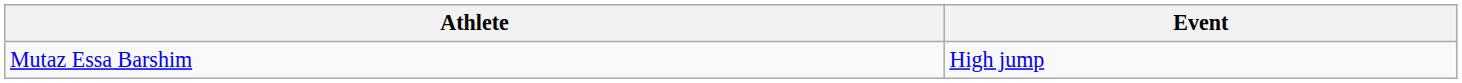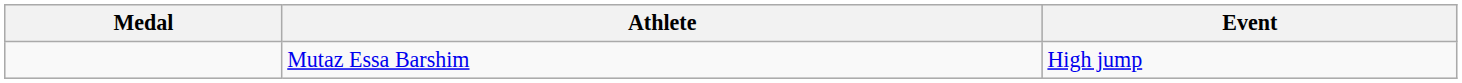+ column: Medal
